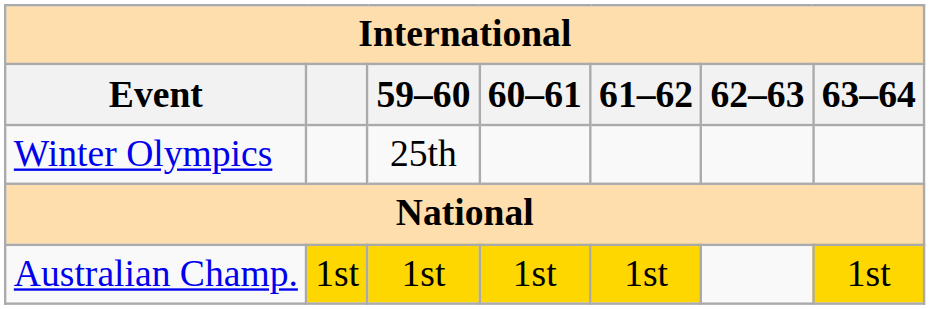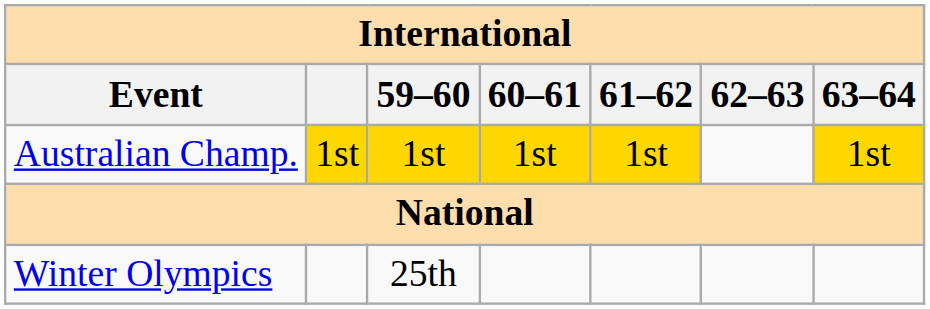rows swapped: Winter Olympics <-> Australian Champ.
